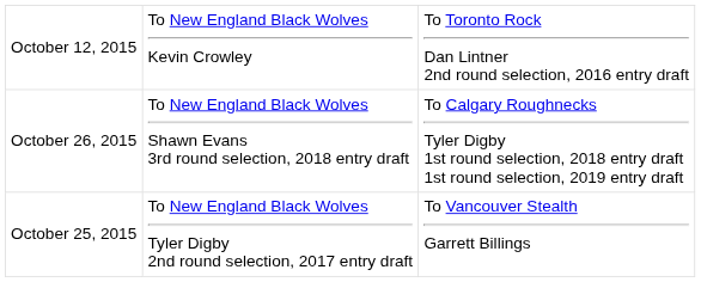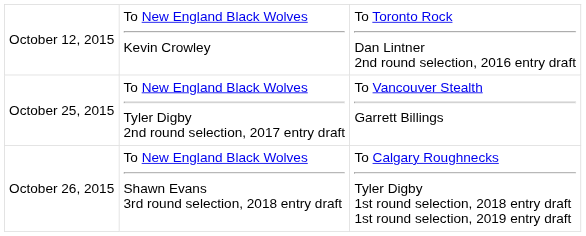rows swapped: October 25, 2015 <-> October 26, 2015
